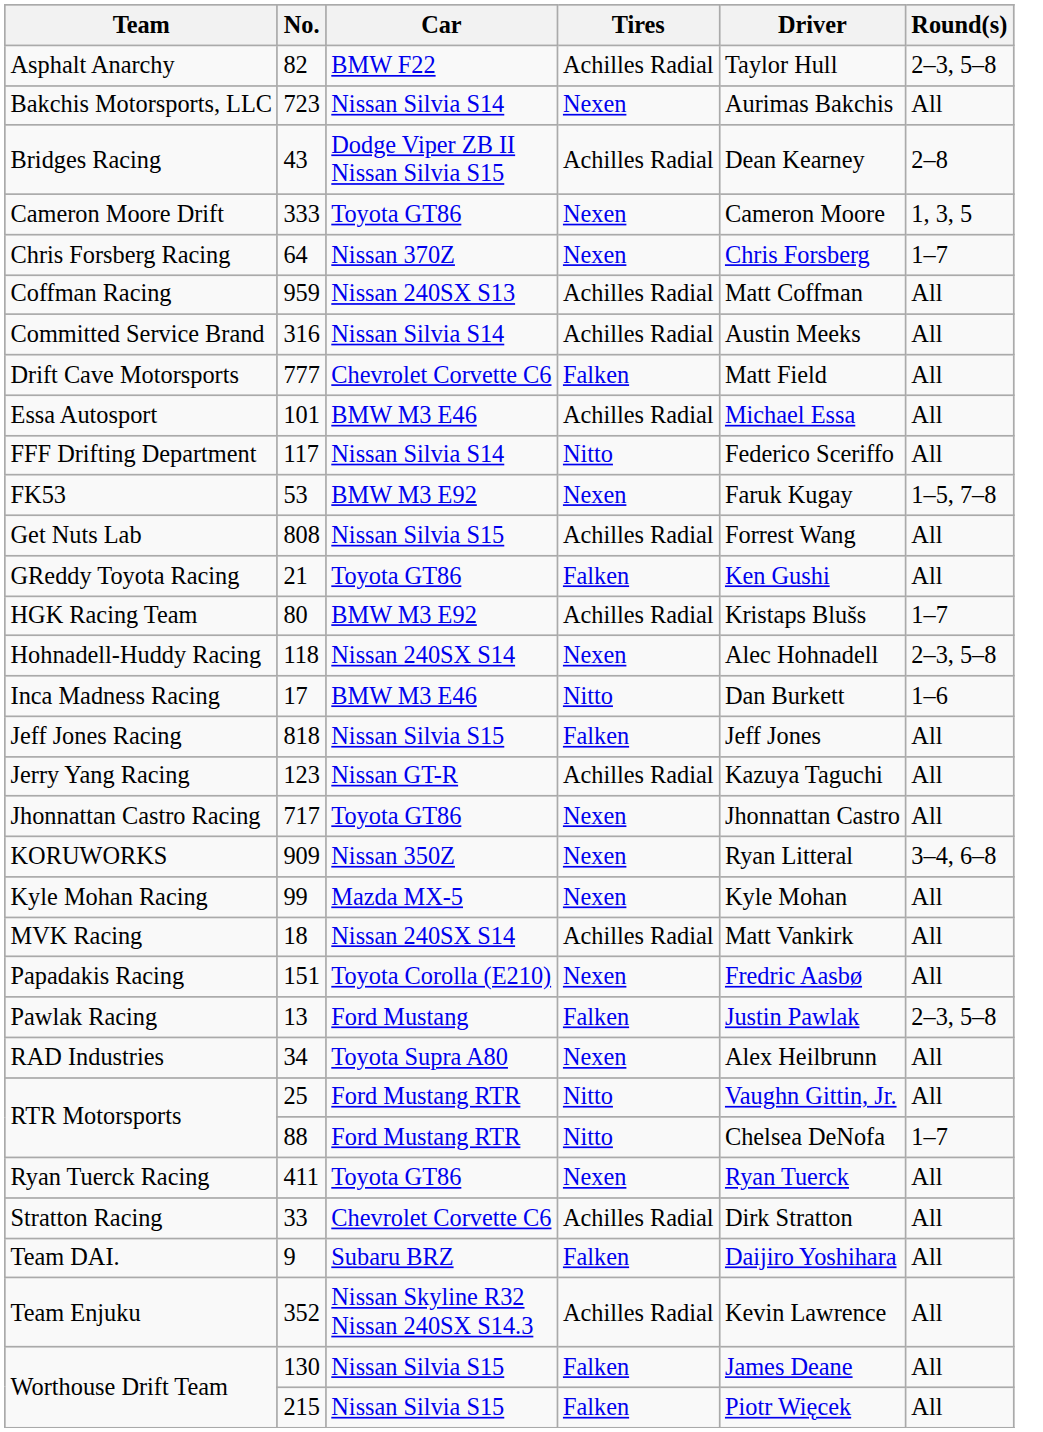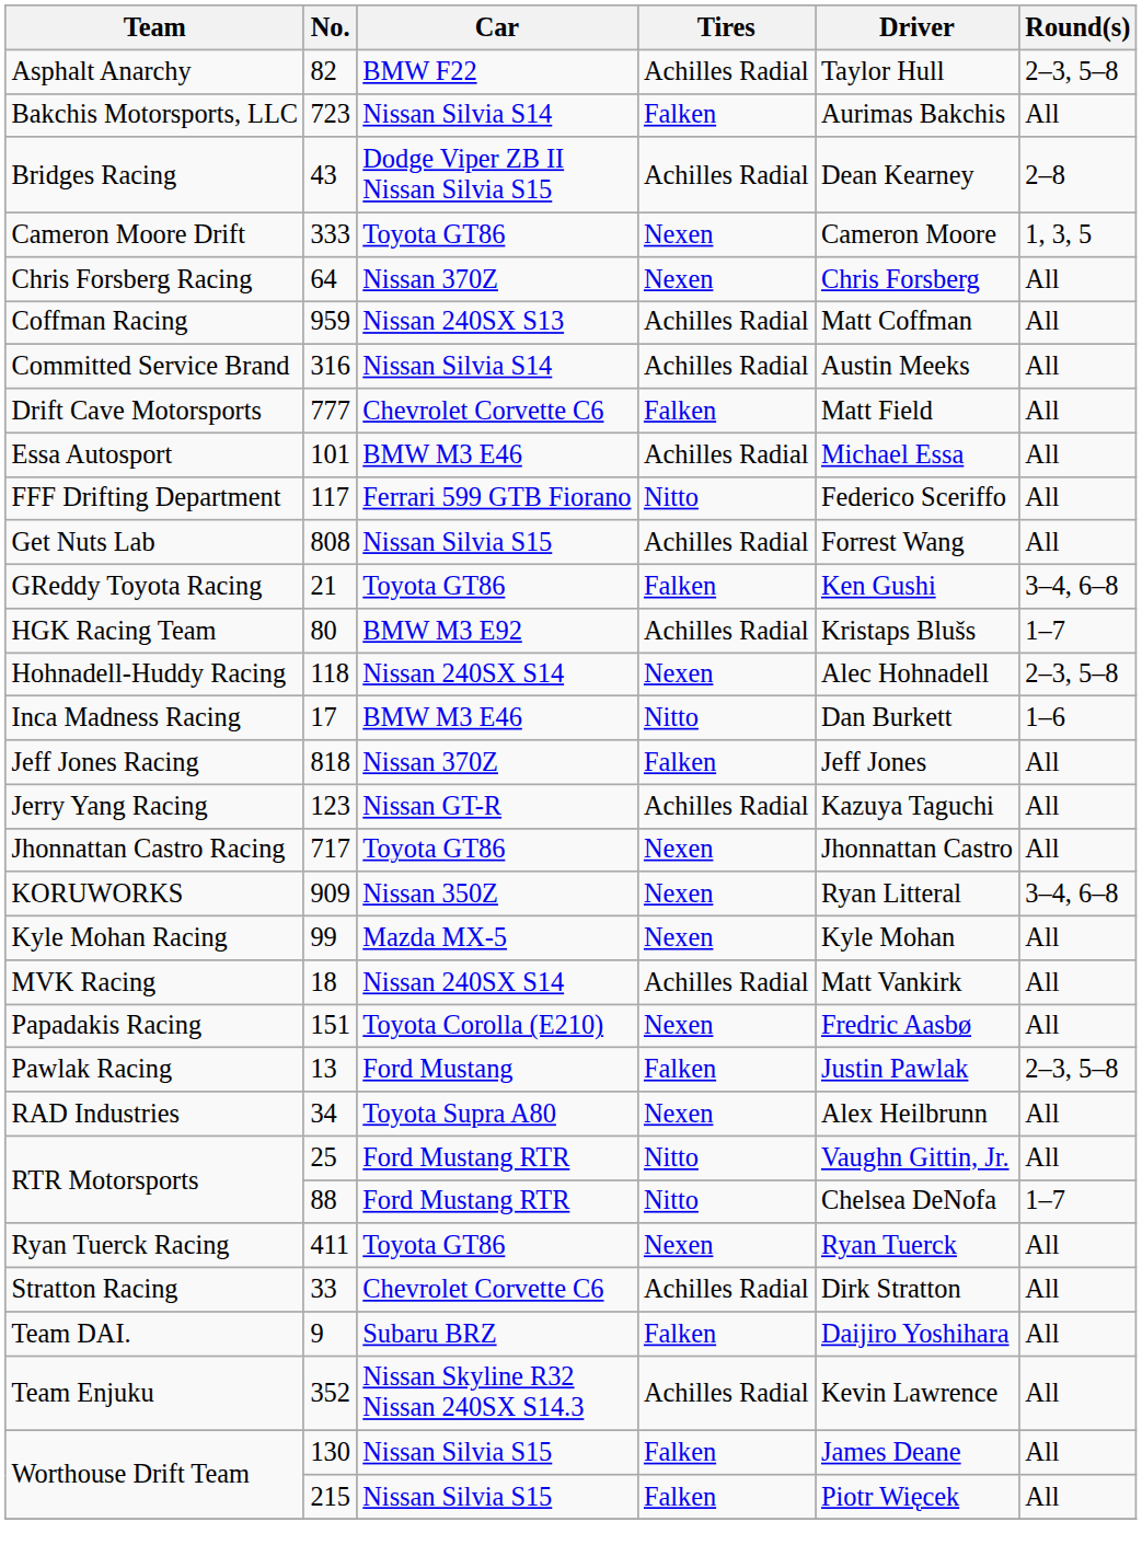Bakchis Motorsports, LLC | Tires: Nexen -> Falken
Chris Forsberg Racing | Round(s): 1–7 -> All
FFF Drifting Department | Car: Nissan Silvia S14 -> Ferrari 599 GTB Fiorano
- row: FK53 | 53 | BMW M3 E92 | Nexen | Faruk Kugay | 1–5, 7–8
GReddy Toyota Racing | Round(s): All -> 3–4, 6–8
Jeff Jones Racing | Car: Nissan Silvia S15 -> Nissan 370Z
